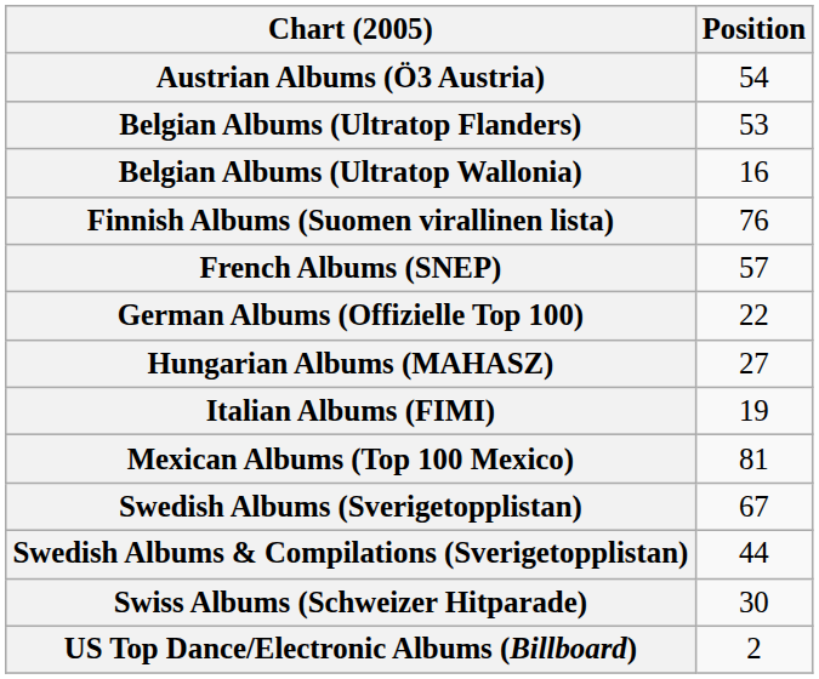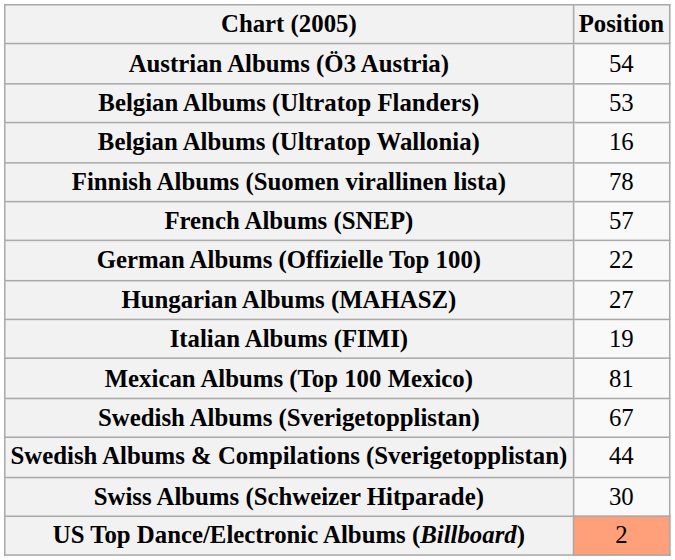Finnish Albums (Suomen virallinen lista) | Position: 76 -> 78
US Top Dance/Electronic Albums (Billboard) | Position: no background -> lightsalmon background
